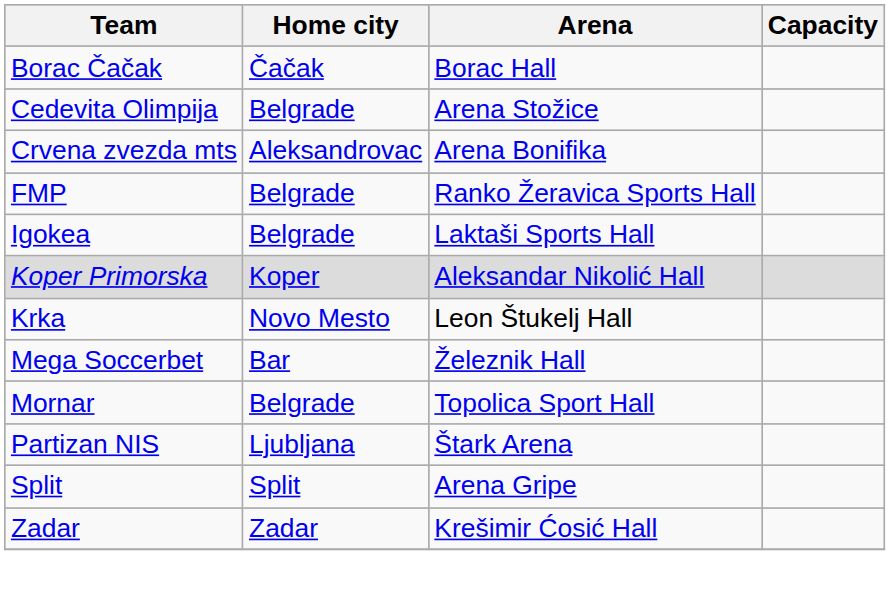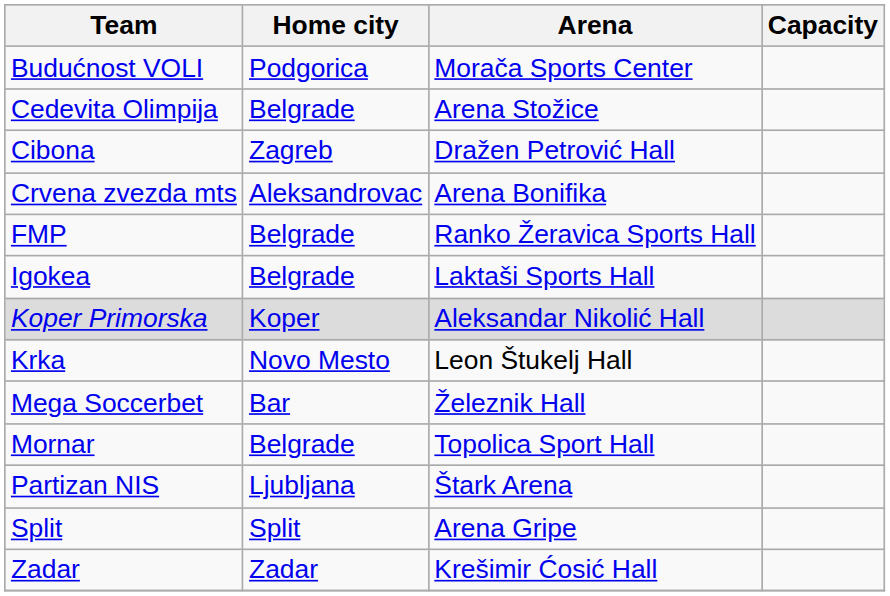- row: Borac Čačak | Čačak | Borac Hall
+ row: Budućnost VOLI | Podgorica | Morača Sports Center
+ row: Cibona | Zagreb | Dražen Petrović Hall
